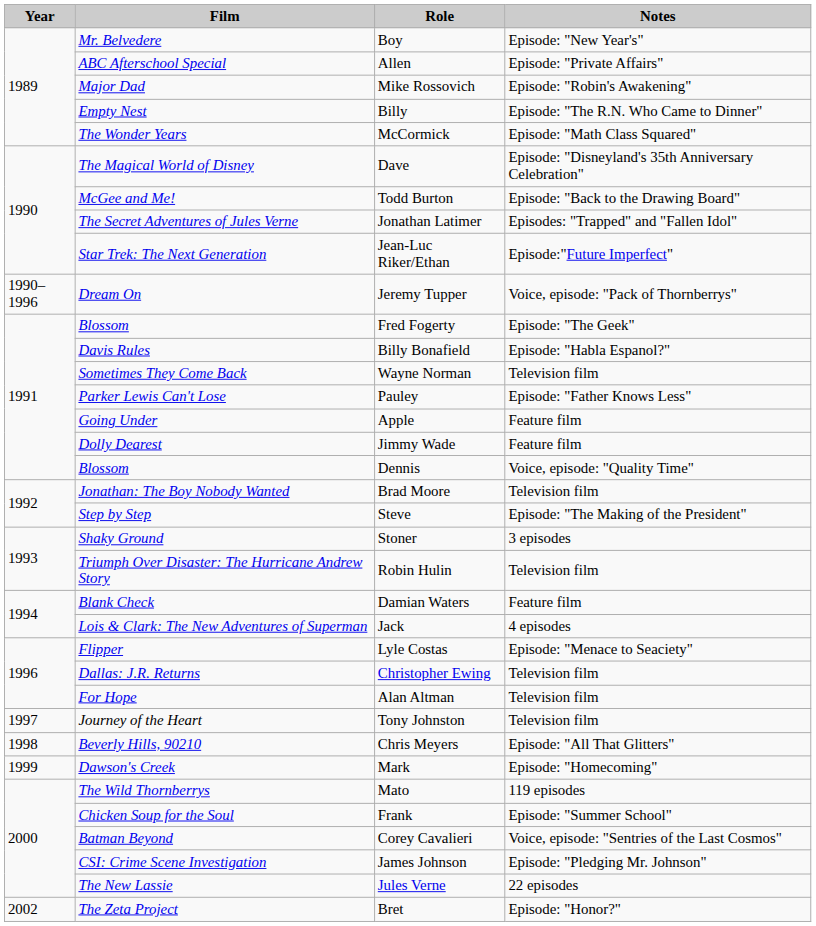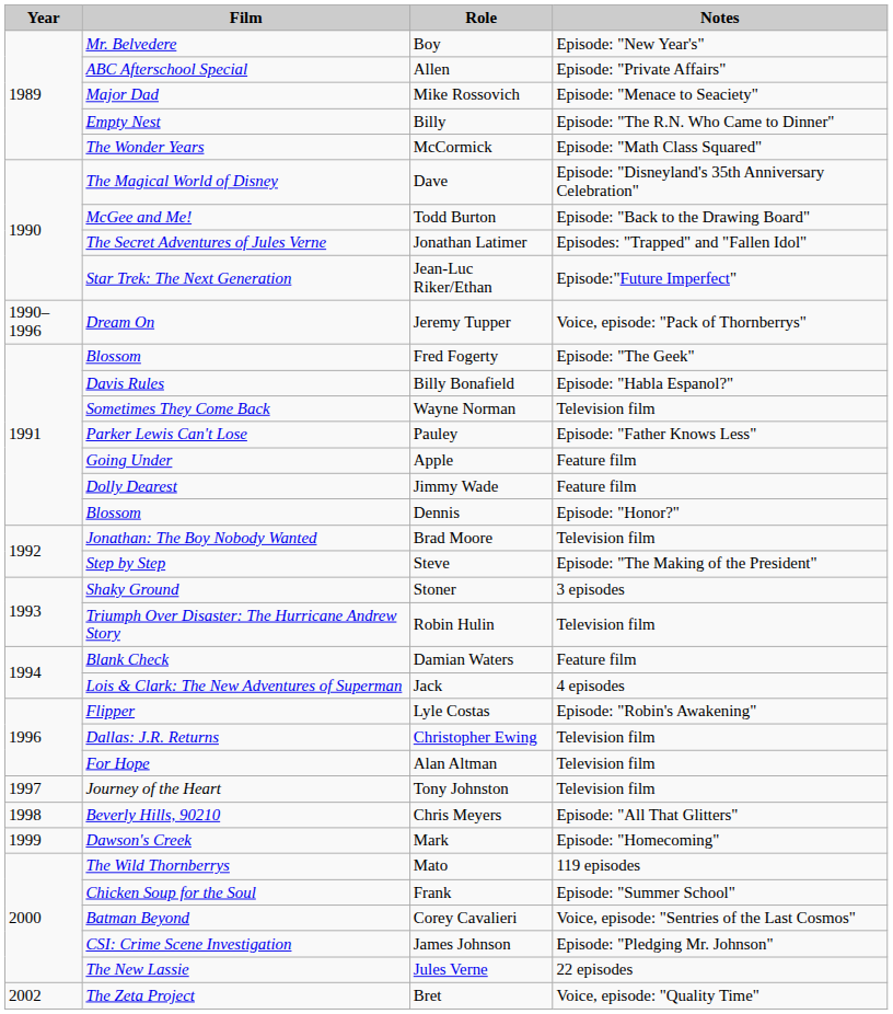Mike Rossovich | Notes: Episode: "Robin's Awakening" -> Episode: "Menace to Seaciety"
Dennis | Notes: Voice, episode: "Quality Time" -> Episode: "Honor?"
Lyle Costas | Notes: Episode: "Menace to Seaciety" -> Episode: "Robin's Awakening"
Bret | Notes: Episode: "Honor?" -> Voice, episode: "Quality Time"
